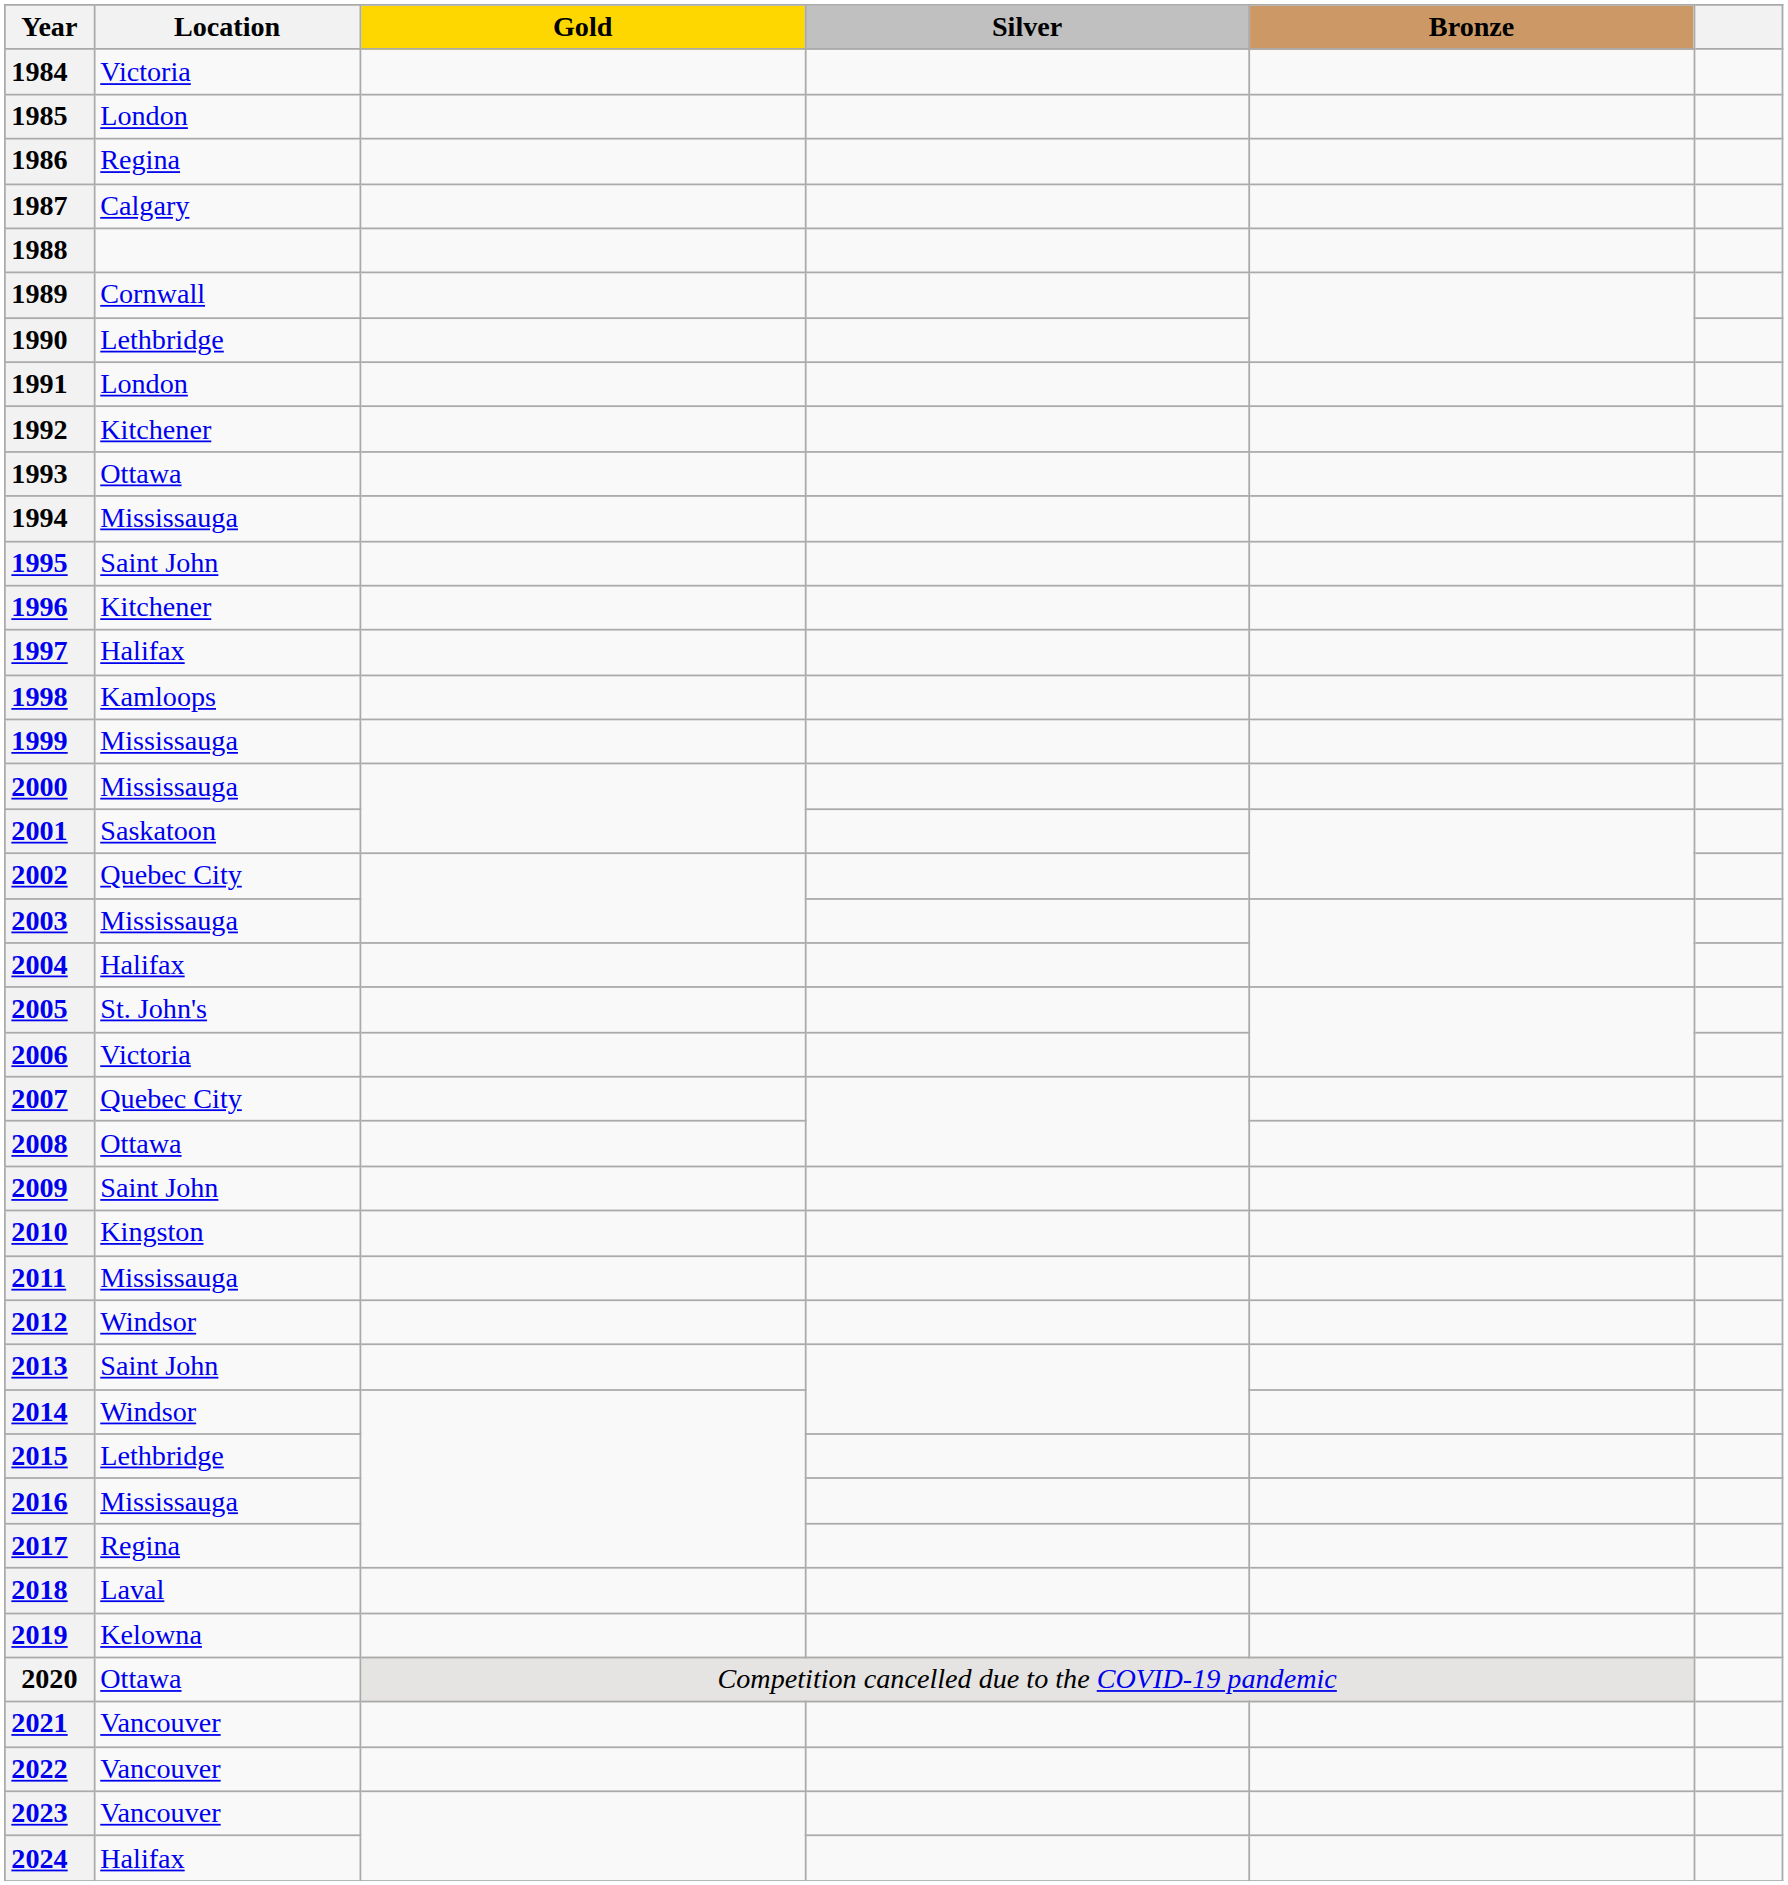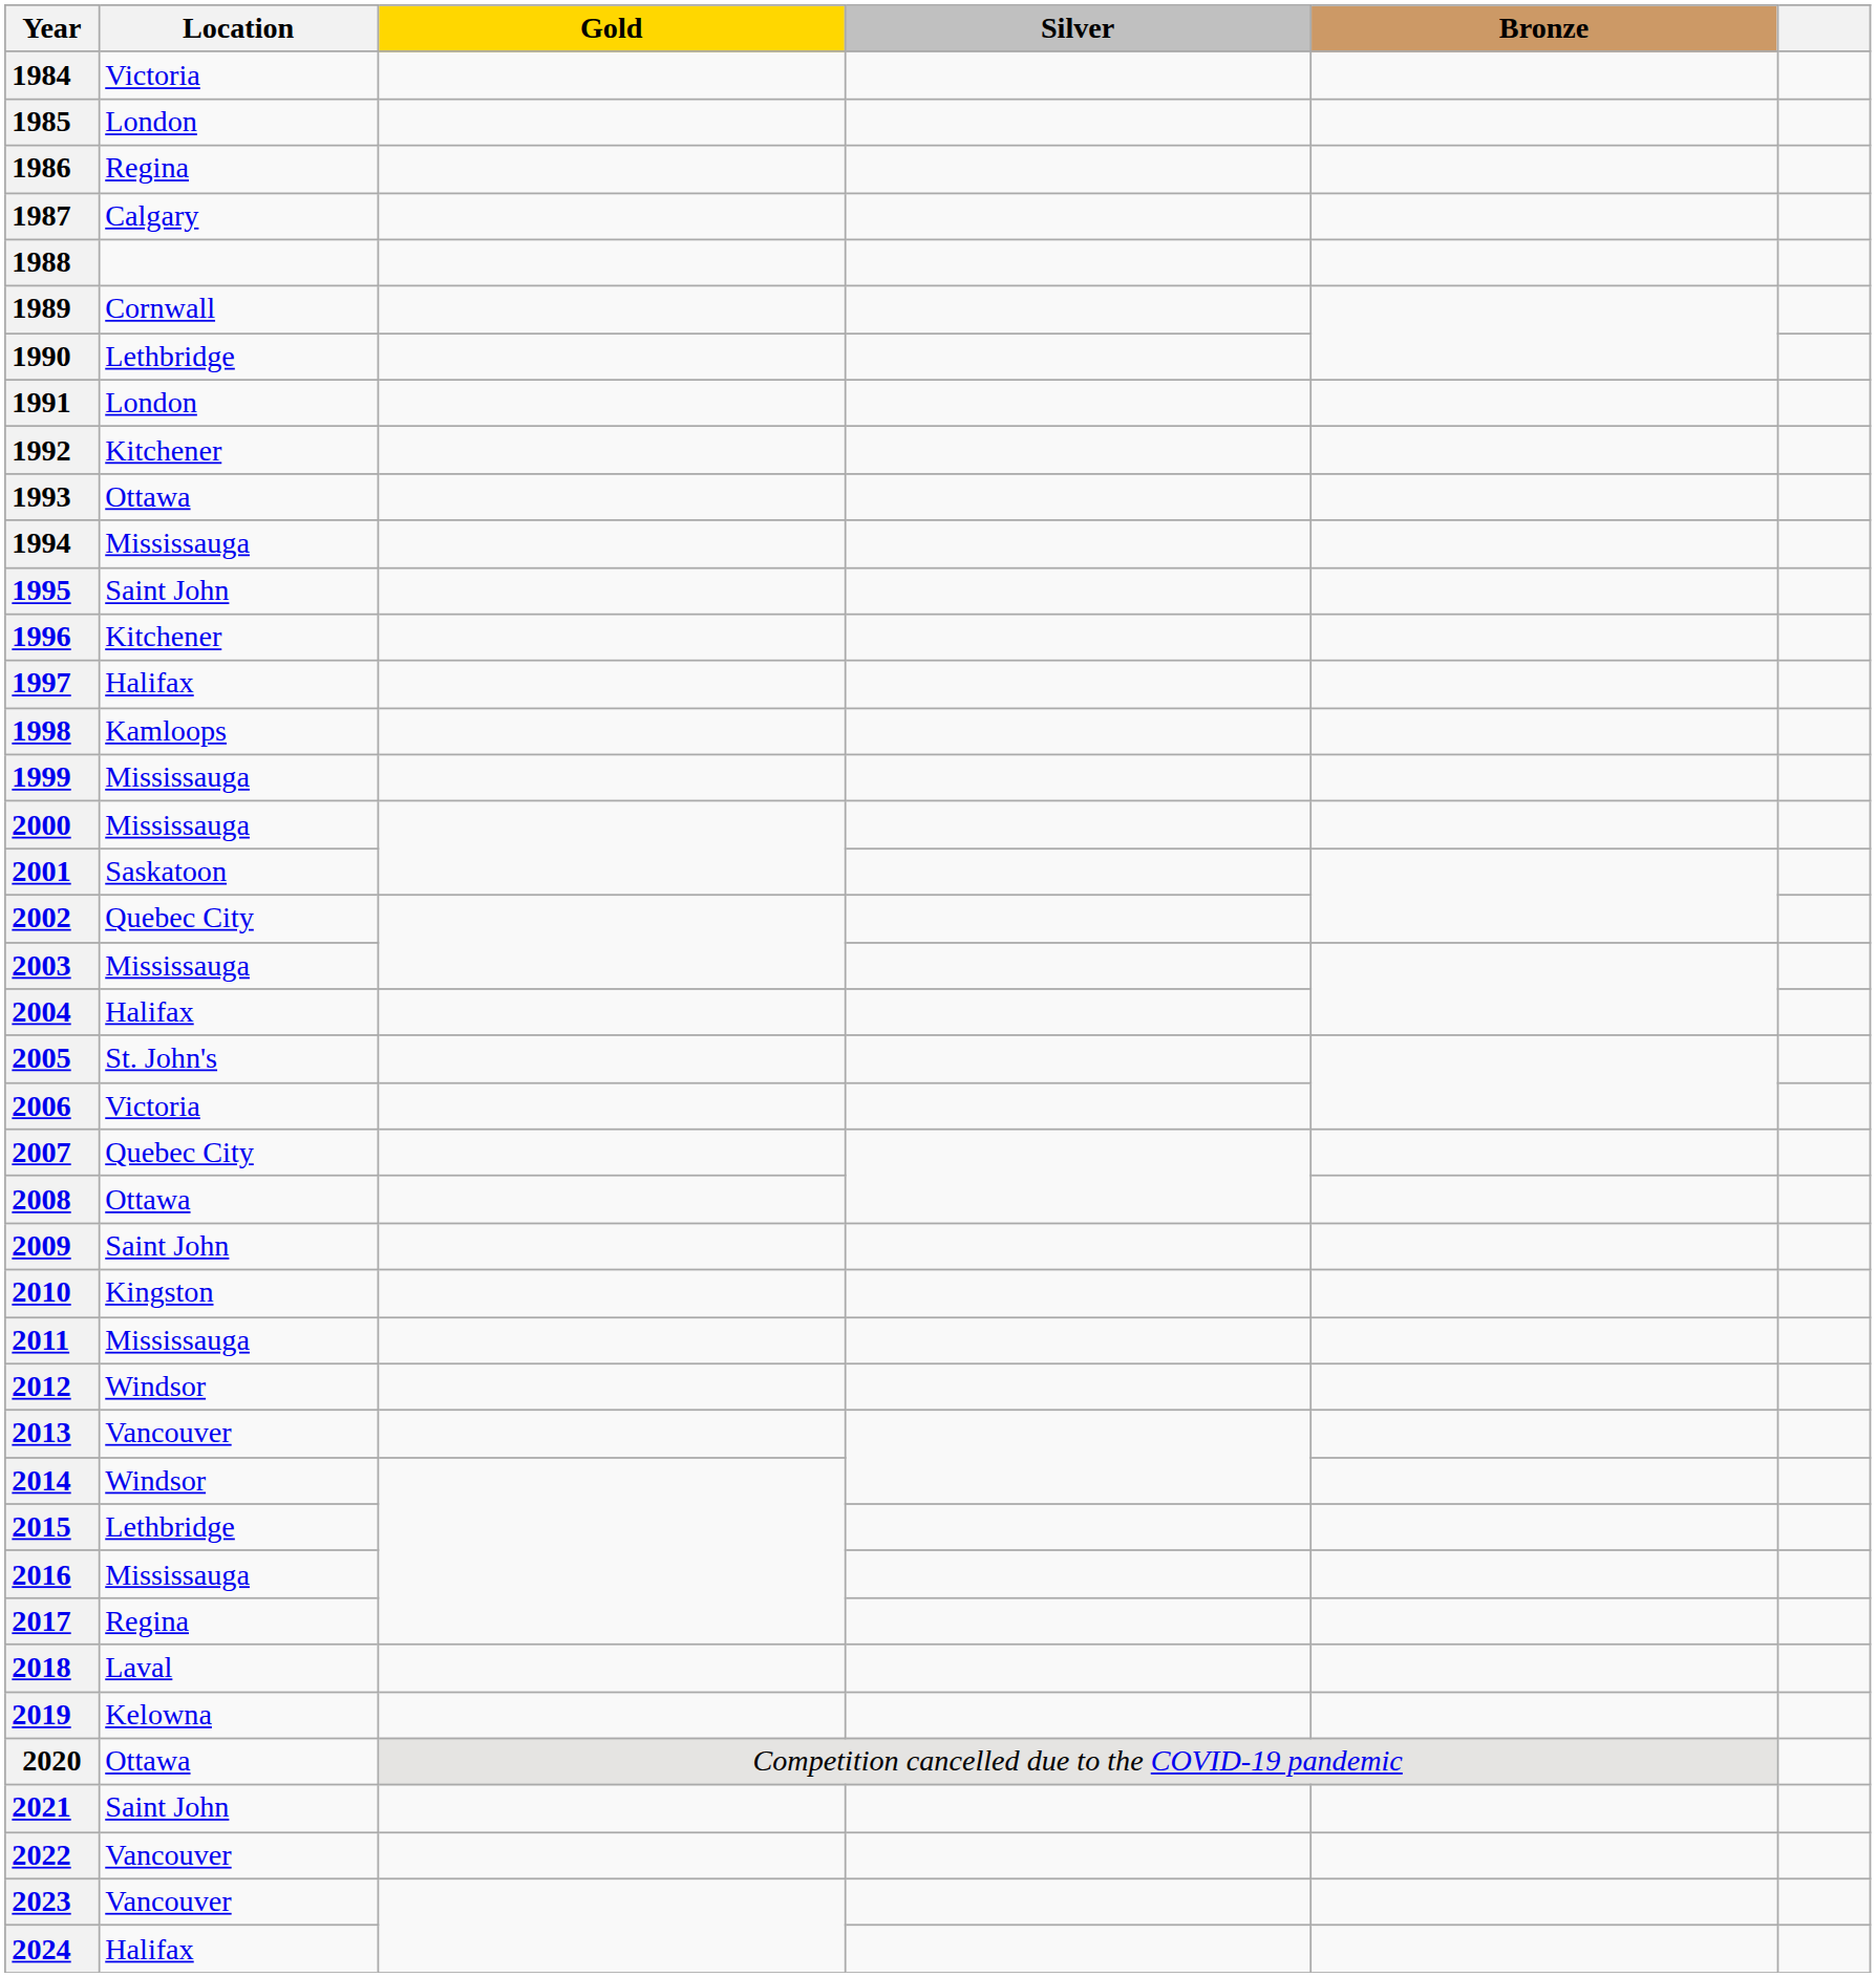2013 | Location: Saint John -> Vancouver
2021 | Location: Vancouver -> Saint John
